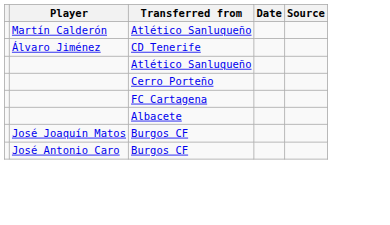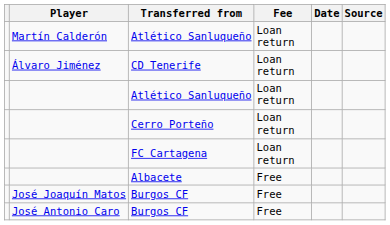+ column: Fee | Loan return | Loan return | Loan return | Loan return | Loan return | Free | Free | Free
